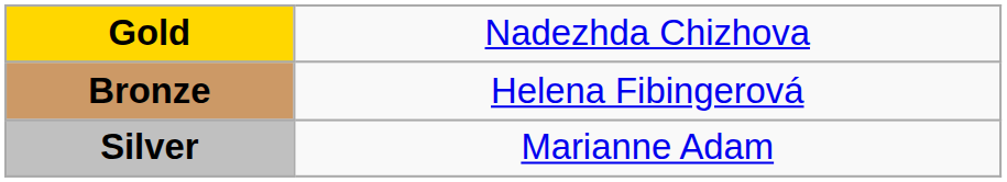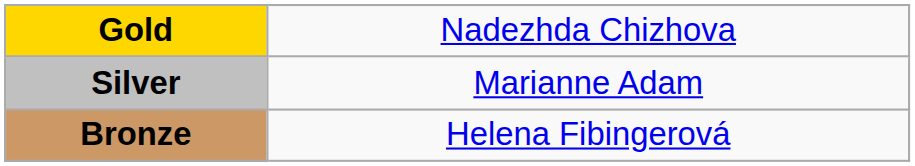rows swapped: Silver <-> Bronze
